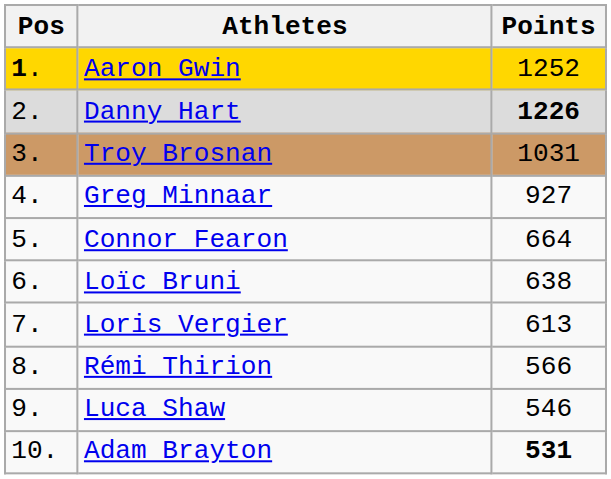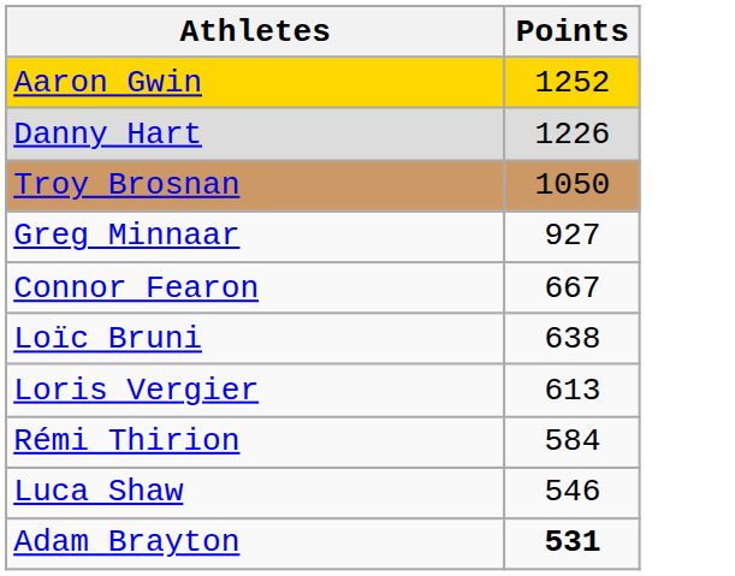- column: Pos | 1. | 2. | 3. | 4. | 5. | 6. | 7. | 8. | 9. | 10.
Danny Hart | Points: bold -> normal
Troy Brosnan | Points: 1031 -> 1050
Connor Fearon | Points: 664 -> 667
Rémi Thirion | Points: 566 -> 584
